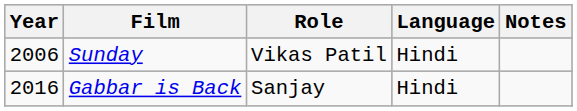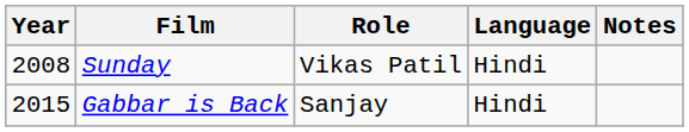Sunday | Year: 2006 -> 2008
Gabbar is Back | Year: 2016 -> 2015
